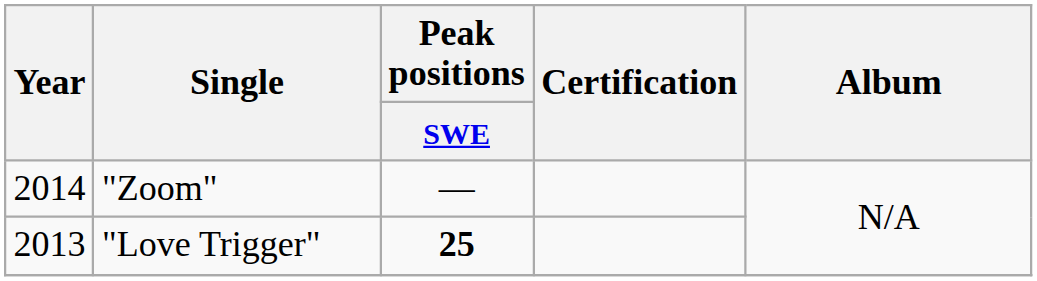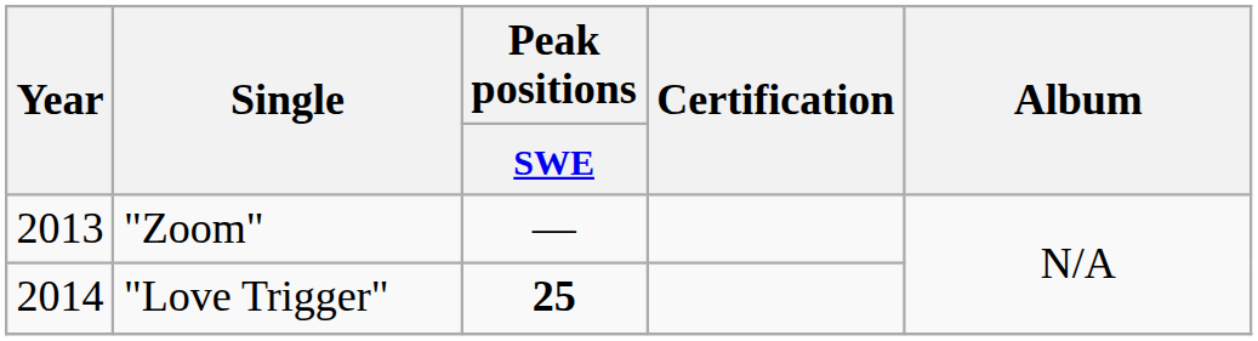"Zoom" | Year: 2014 -> 2013
"Love Trigger" | Year: 2013 -> 2014
